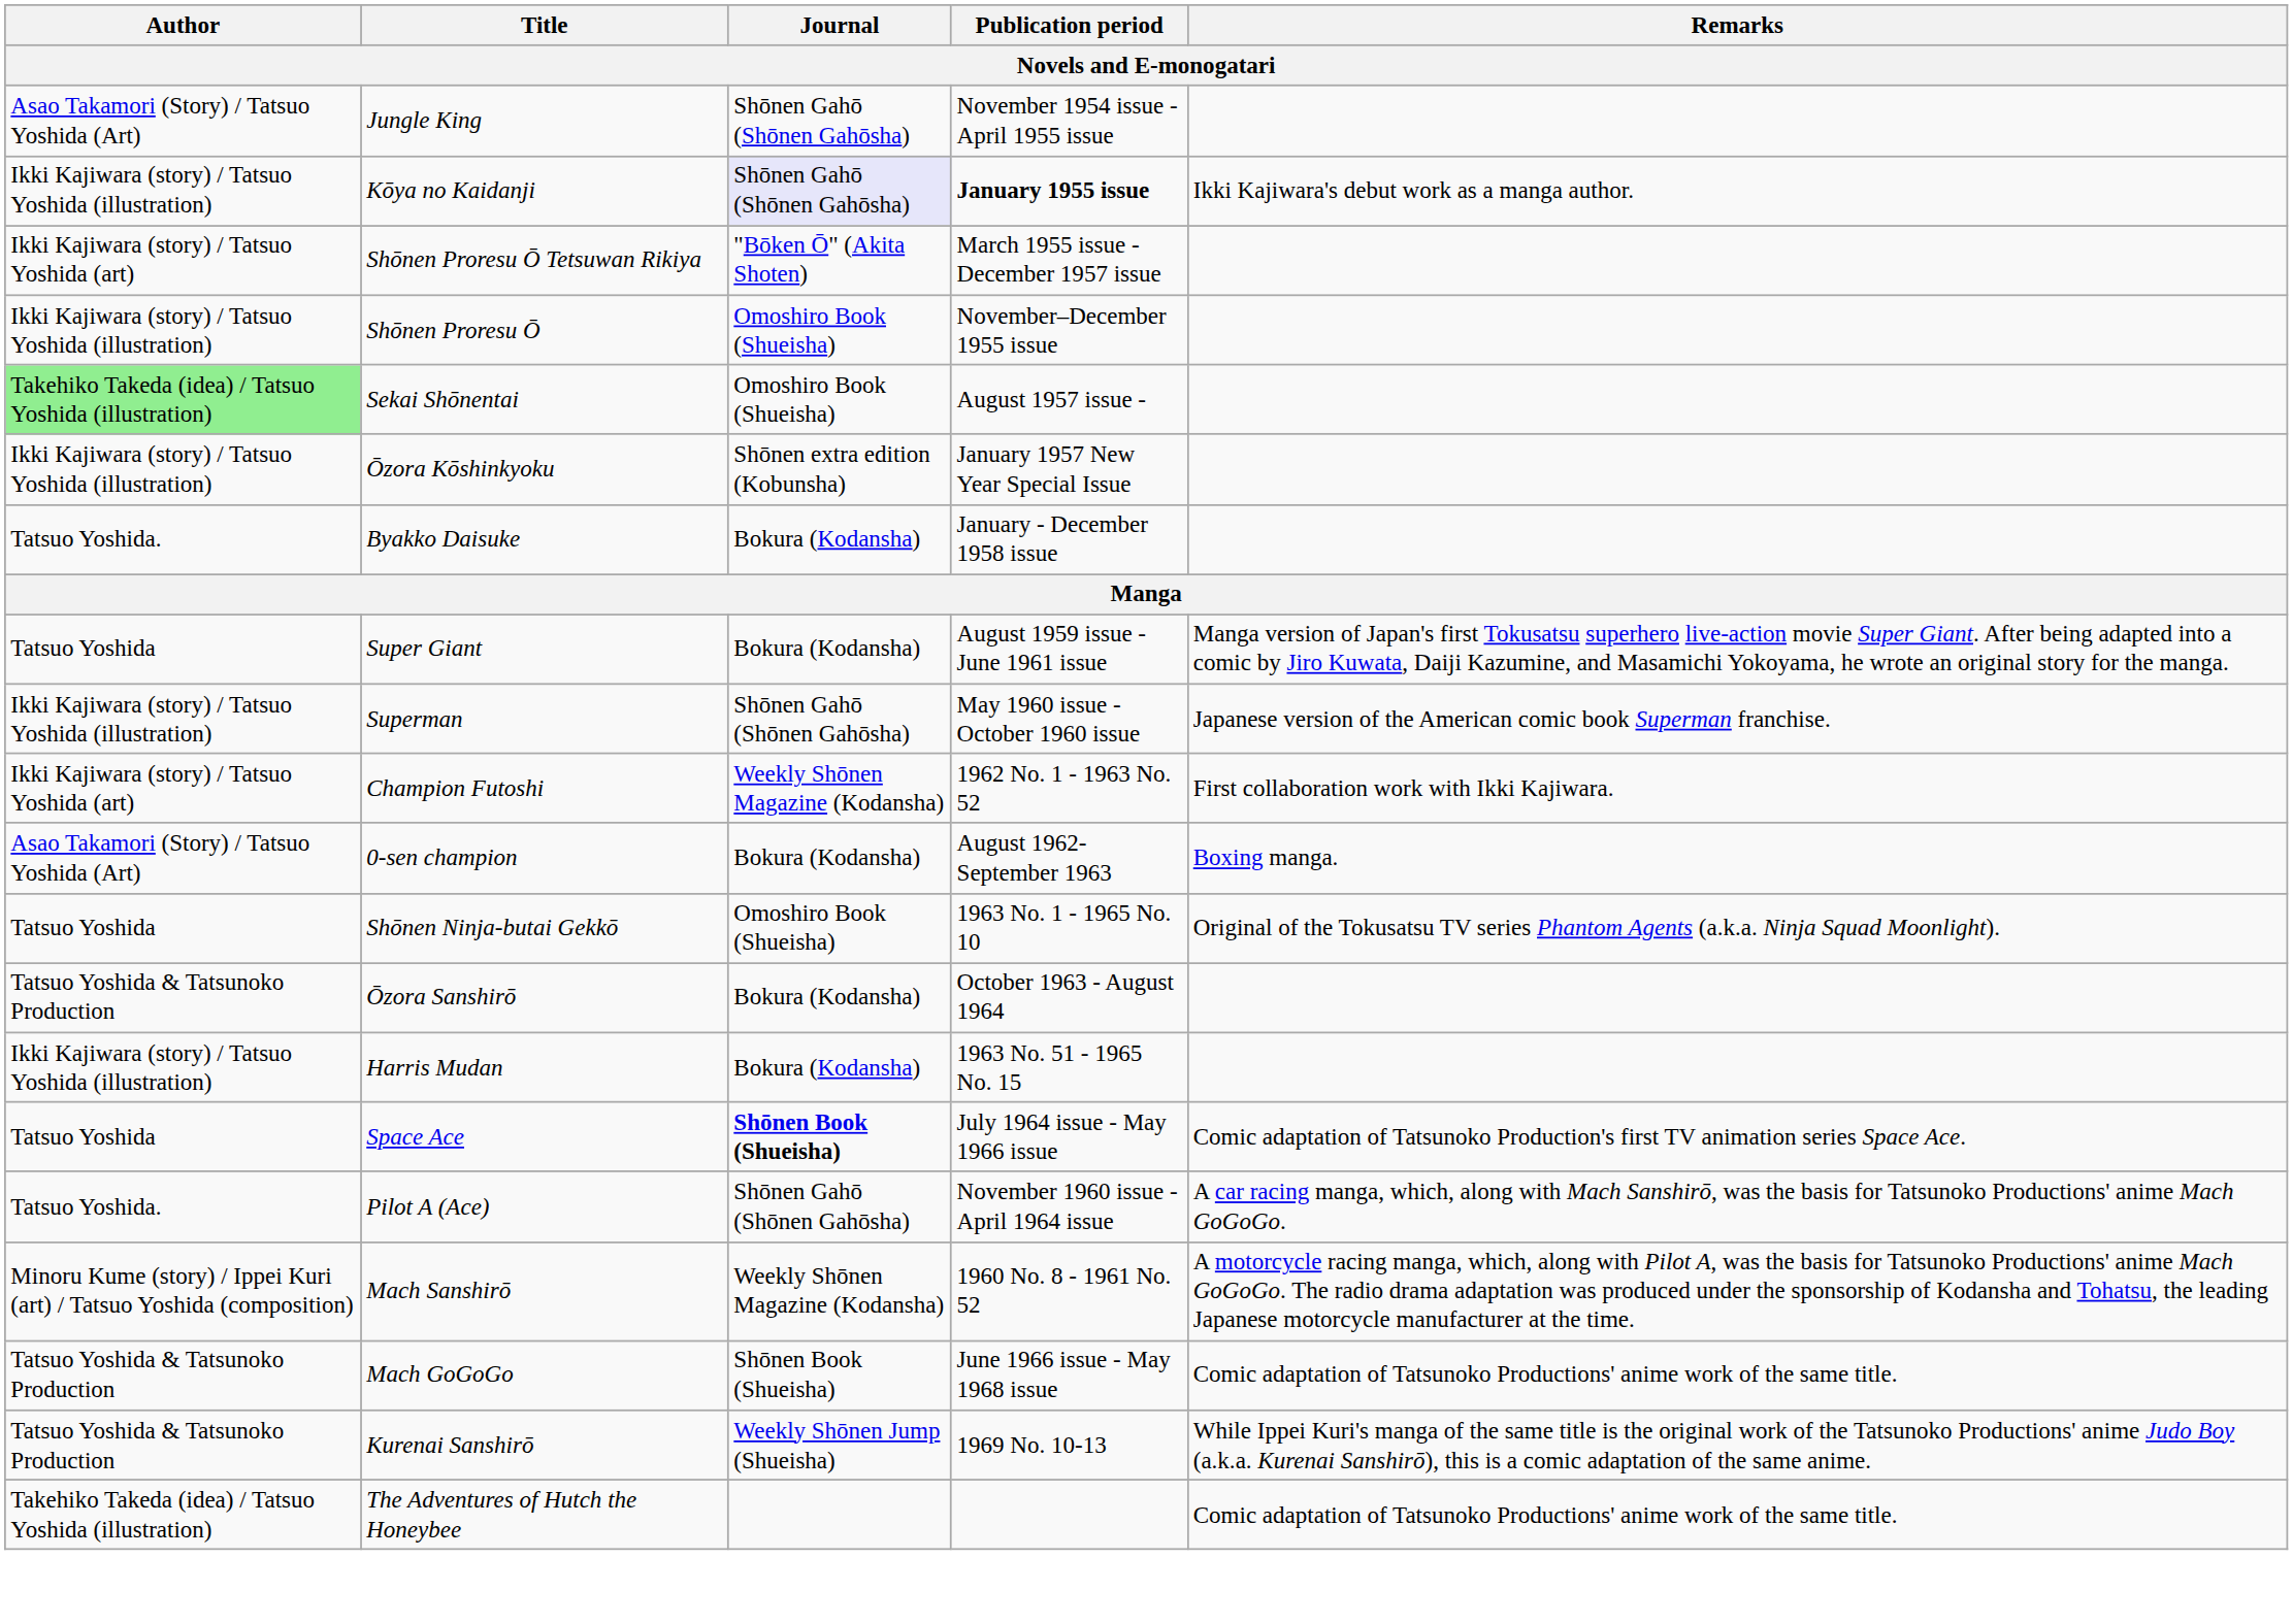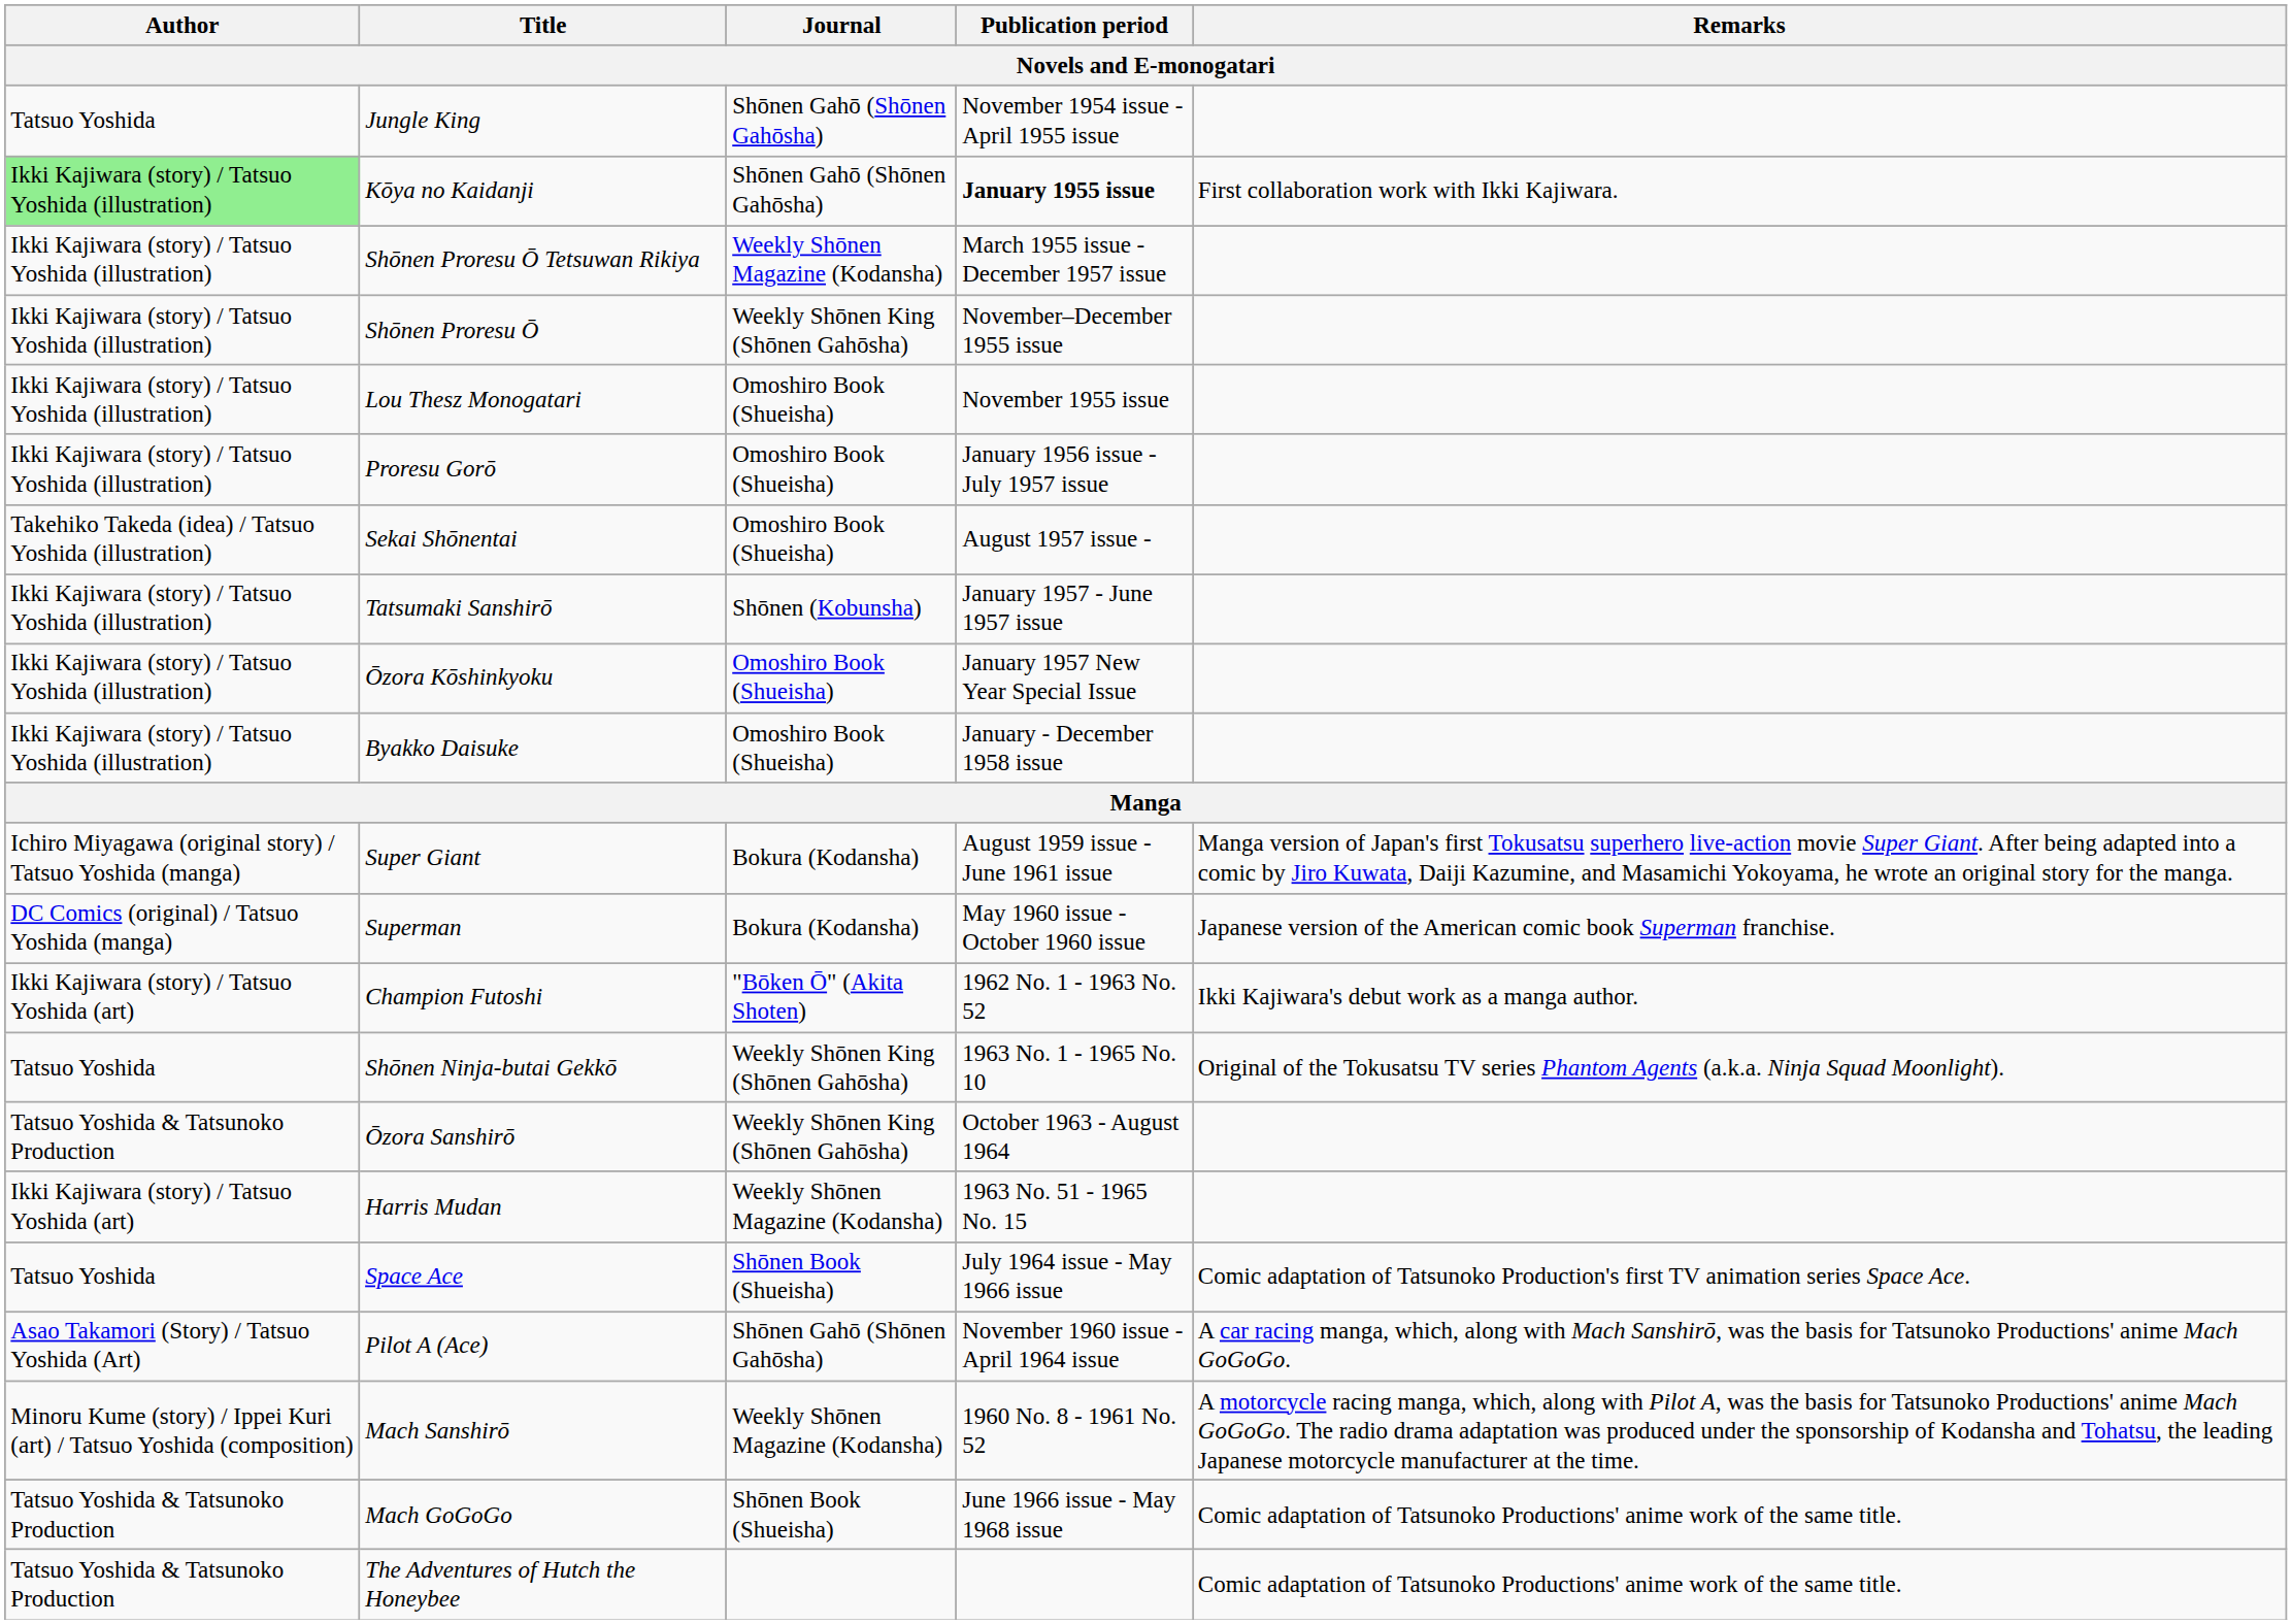Jungle King | Author: Asao Takamori (Story) / Tatsuo Yoshida (Art) -> Tatsuo Yoshida
Kōya no Kaidanji | Author: no background -> lightgreen background
Kōya no Kaidanji | Journal: lavender background -> no background
Kōya no Kaidanji | Remarks: Ikki Kajiwara's debut work as a manga author. -> First collaboration work with Ikki Kajiwara.
Shōnen Proresu Ō Tetsuwan Rikiya | Author: Ikki Kajiwara (story) / Tatsuo Yoshida (art) -> Ikki Kajiwara (story) / Tatsuo Yoshida (illustration)
Shōnen Proresu Ō Tetsuwan Rikiya | Journal: "Bōken Ō" (Akita Shoten) -> Weekly Shōnen Magazine (Kodansha)
Shōnen Proresu Ō | Journal: Omoshiro Book (Shueisha) -> Weekly Shōnen King (Shōnen Gahōsha)
+ row: Ikki Kajiwara (story) / Tatsuo Yoshida (illustration) | Lou Thesz Monogatari | Omoshiro Book (Shueisha) | November 1955 issue
+ row: Ikki Kajiwara (story) / Tatsuo Yoshida (illustration) | Proresu Gorō | Omoshiro Book (Shueisha) | January 1956 issue - July 1957 issue
Sekai Shōnentai | Author: lightgreen background -> no background
+ row: Ikki Kajiwara (story) / Tatsuo Yoshida (illustration) | Tatsumaki Sanshirō | Shōnen (Kobunsha) | January 1957 - June 1957 issue
Ōzora Kōshinkyoku | Journal: Shōnen extra edition (Kobunsha) -> Omoshiro Book (Shueisha)
Byakko Daisuke | Author: Tatsuo Yoshida. -> Ikki Kajiwara (story) / Tatsuo Yoshida (illustration)
Byakko Daisuke | Journal: Bokura (Kodansha) -> Omoshiro Book (Shueisha)
Super Giant | Author: Tatsuo Yoshida -> Ichiro Miyagawa (original story) / Tatsuo Yoshida (manga)
Superman | Author: Ikki Kajiwara (story) / Tatsuo Yoshida (illustration) -> DC Comics (original) / Tatsuo Yoshida (manga)
Superman | Journal: Shōnen Gahō (Shōnen Gahōsha) -> Bokura (Kodansha)
Champion Futoshi | Journal: Weekly Shōnen Magazine (Kodansha) -> "Bōken Ō" (Akita Shoten)
Champion Futoshi | Remarks: First collaboration work with Ikki Kajiwara. -> Ikki Kajiwara's debut work as a manga author.
- row: Asao Takamori (Story) / Tatsuo Yoshida (Art) | 0-sen champion | Bokura (Kodansha) | August 1962-September 1963 | Boxing manga.
Shōnen Ninja-butai Gekkō | Journal: Omoshiro Book (Shueisha) -> Weekly Shōnen King (Shōnen Gahōsha)
Ōzora Sanshirō | Journal: Bokura (Kodansha) -> Weekly Shōnen King (Shōnen Gahōsha)
Harris Mudan | Author: Ikki Kajiwara (story) / Tatsuo Yoshida (illustration) -> Ikki Kajiwara (story) / Tatsuo Yoshida (art)
Harris Mudan | Journal: Bokura (Kodansha) -> Weekly Shōnen Magazine (Kodansha)
Space Ace | Journal: bold -> normal
Pilot A (Ace) | Author: Tatsuo Yoshida. -> Asao Takamori (Story) / Tatsuo Yoshida (Art)
- row: Tatsuo Yoshida & Tatsunoko Production | Kurenai Sanshirō | Weekly Shōnen Jump (Shueisha) | 1969 No. 10-13 | While Ippei Kuri's manga of the same title is the original work of the Tatsunoko Productions' anime Judo Boy (a.k.a. Kurenai Sanshirō), this is a comic adaptation of the same anime.
The Adventures of Hutch the Honeybee | Author: Takehiko Takeda (idea) / Tatsuo Yoshida (illustration) -> Tatsuo Yoshida & Tatsunoko Production
